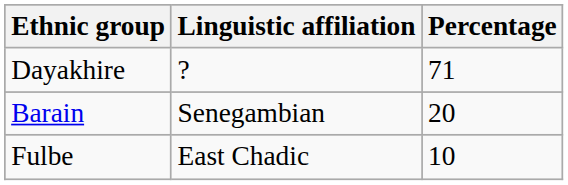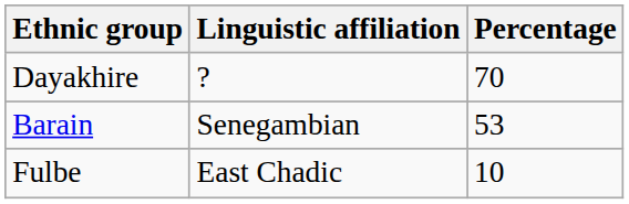Dayakhire | Percentage: 71 -> 70
Barain | Percentage: 20 -> 53
